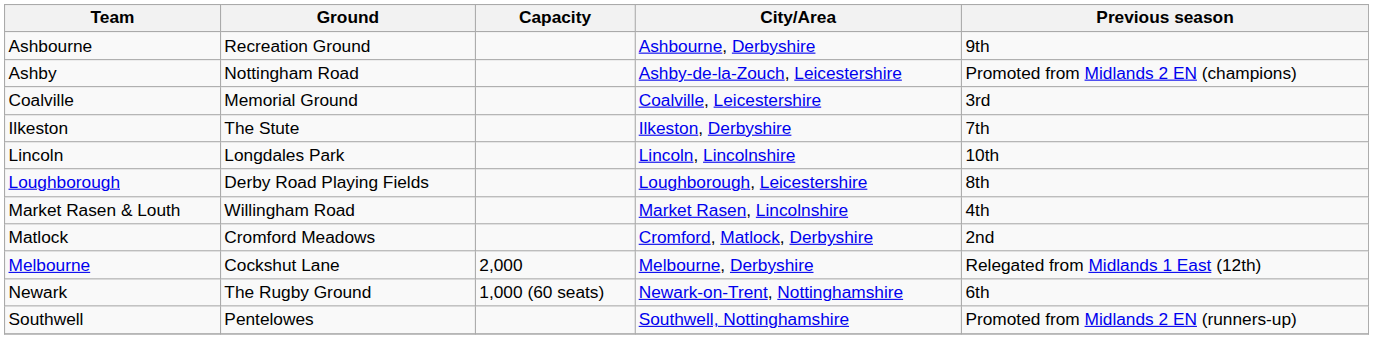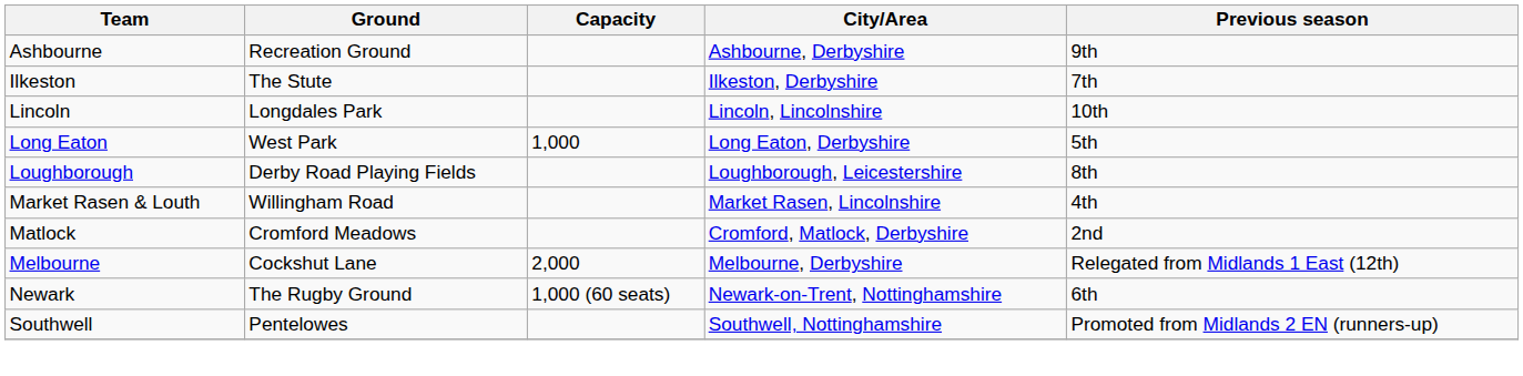- row: Ashby | Nottingham Road | Ashby-de-la-Zouch, Leicestershire | Promoted from Midlands 2 EN (champions)
- row: Coalville | Memorial Ground | Coalville, Leicestershire | 3rd
+ row: Long Eaton | West Park | 1,000 | Long Eaton, Derbyshire | 5th
